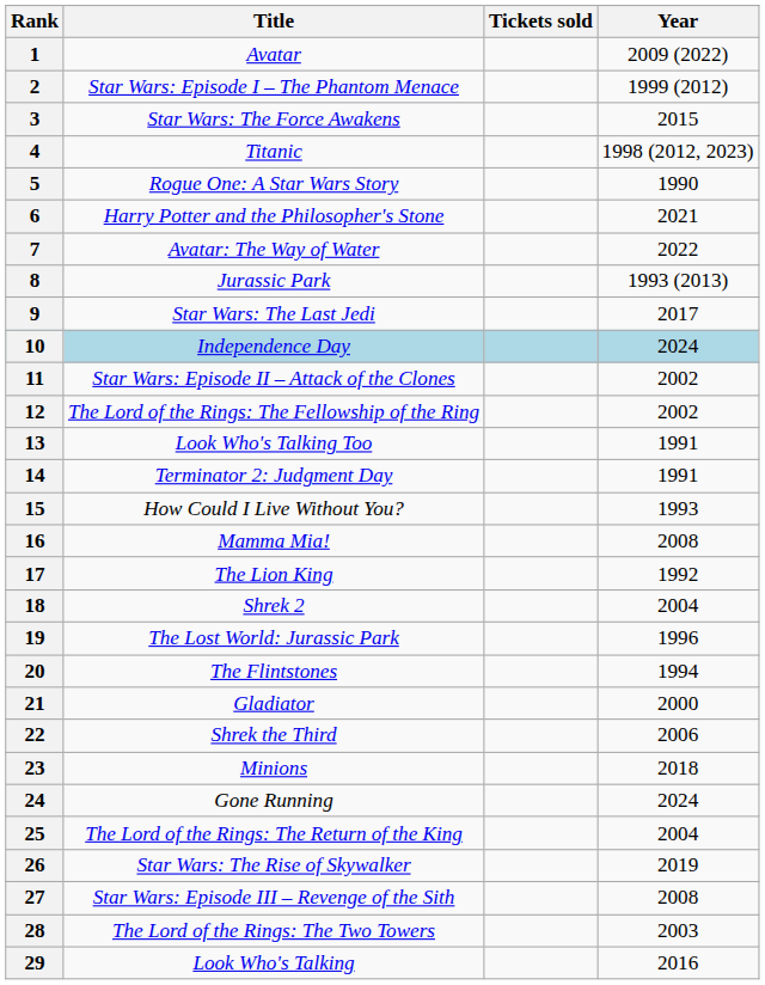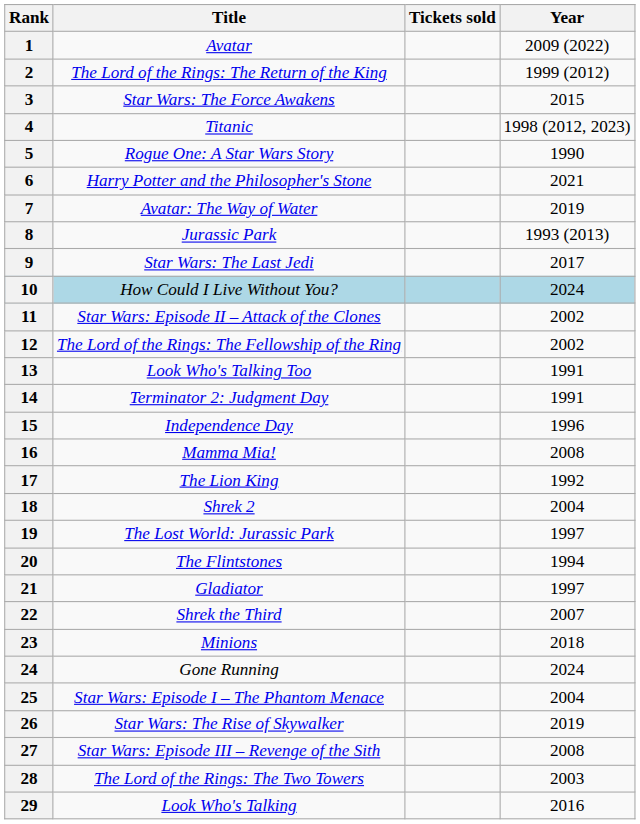2 | Title: Star Wars: Episode I – The Phantom Menace -> The Lord of the Rings: The Return of the King
7 | Year: 2022 -> 2019
10 | Title: Independence Day -> How Could I Live Without You?
15 | Title: How Could I Live Without You? -> Independence Day
15 | Year: 1993 -> 1996
19 | Year: 1996 -> 1997
21 | Year: 2000 -> 1997
22 | Year: 2006 -> 2007
25 | Title: The Lord of the Rings: The Return of the King -> Star Wars: Episode I – The Phantom Menace
